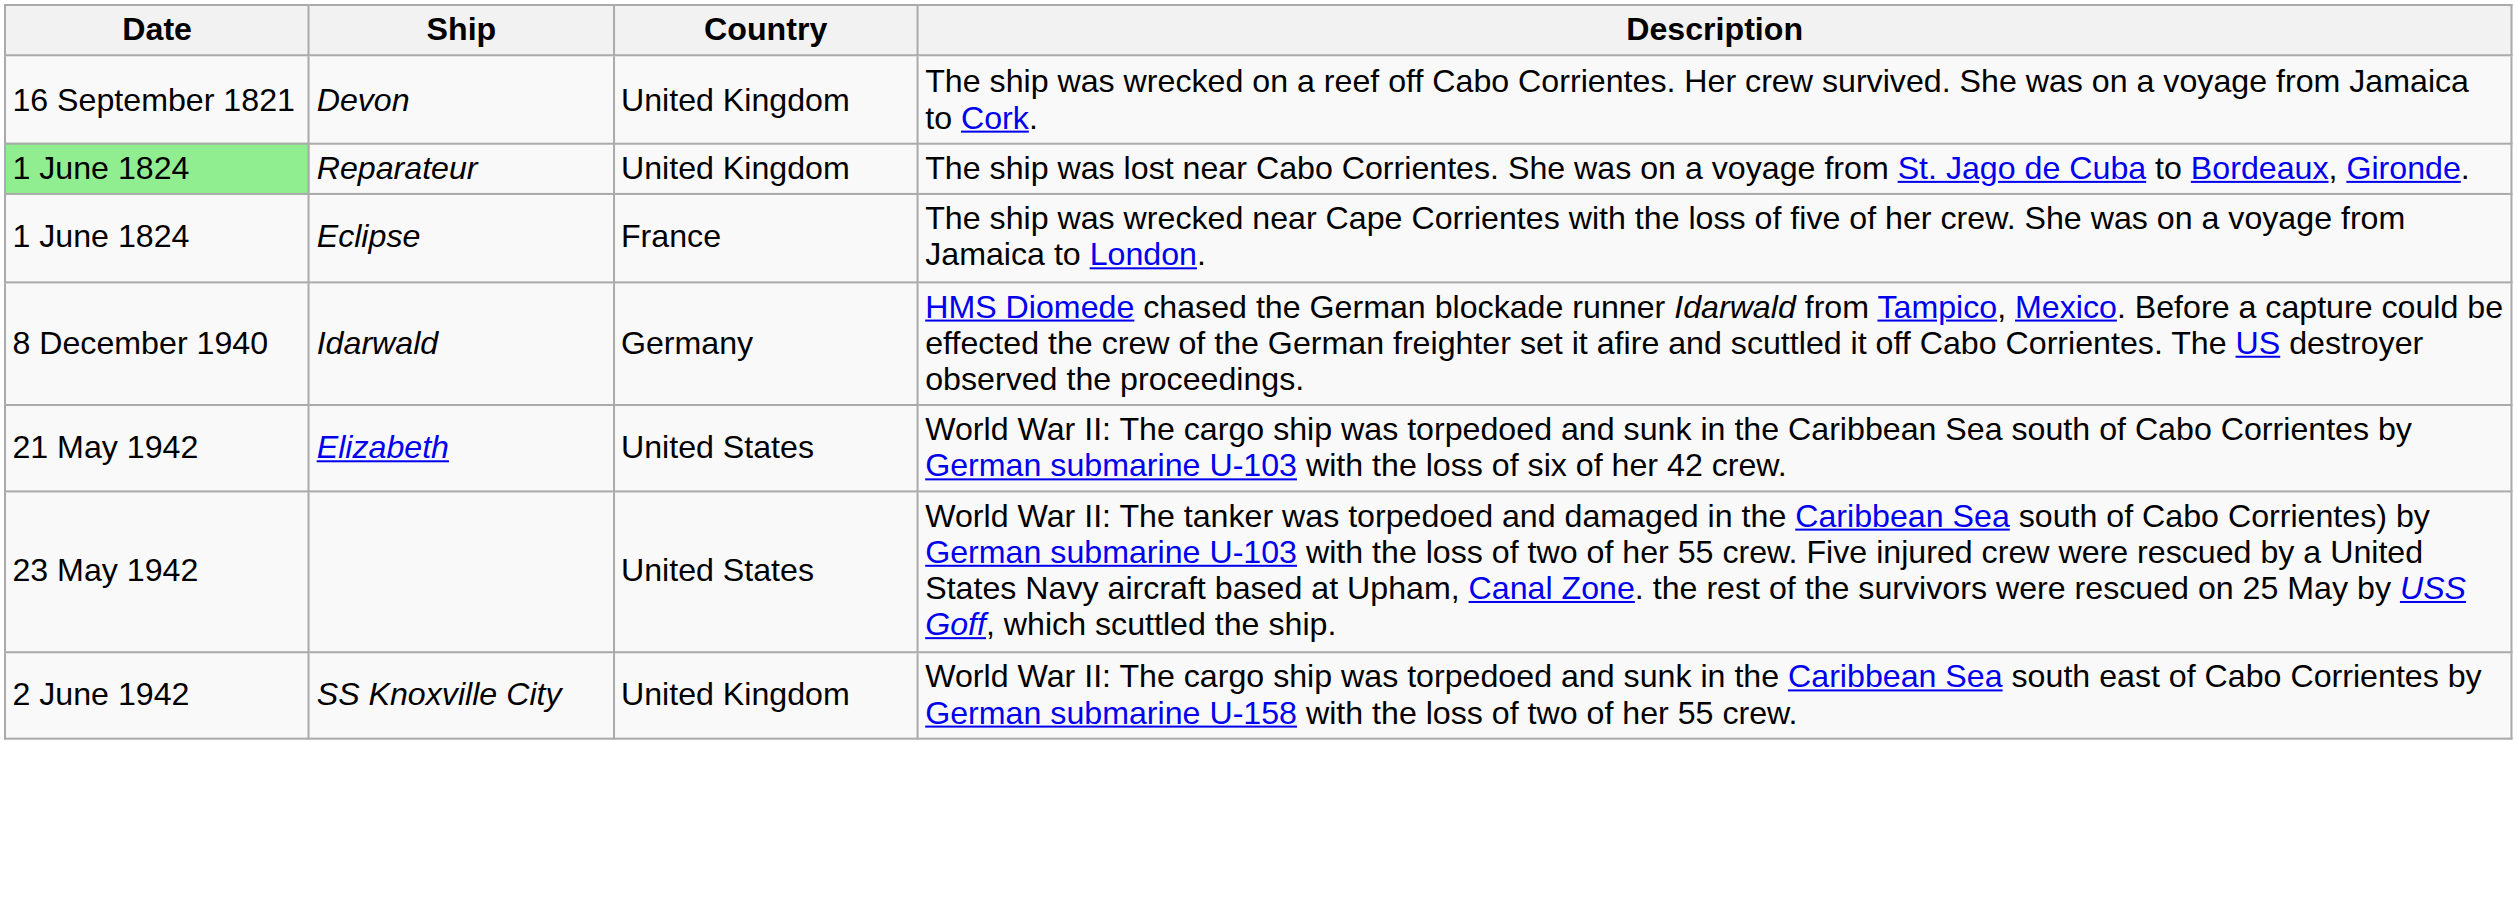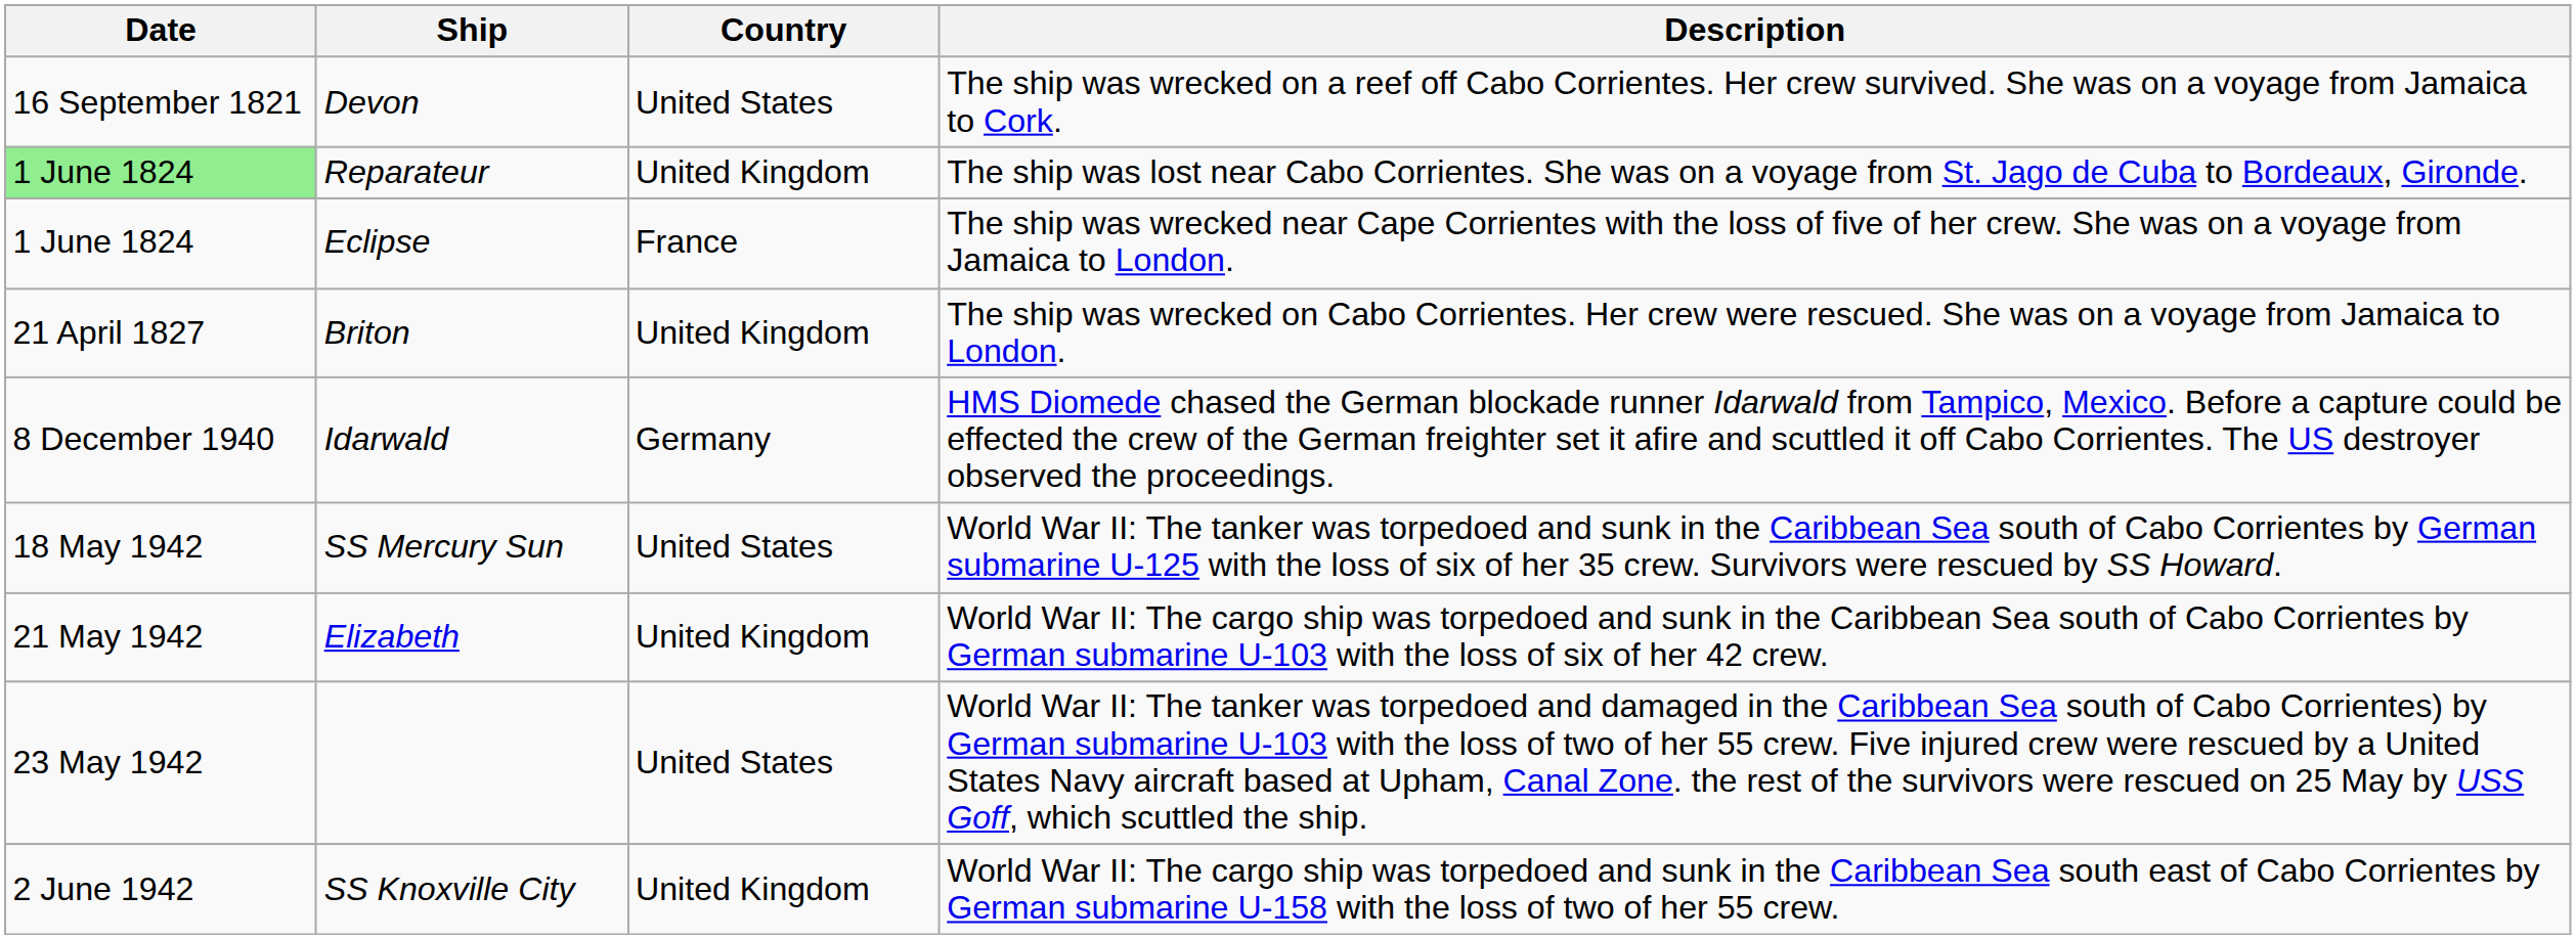Devon | Country: United Kingdom -> United States
+ row: 21 April 1827 | Briton | United Kingdom | The ship was wrecked on Cabo Corrientes. Her crew were rescued. She was on a voyage from Jamaica to London.
+ row: 18 May 1942 | SS Mercury Sun | United States | World War II: The tanker was torpedoed and sunk in the Caribbean Sea south of Cabo Corrientes by German submarine U-125 with the loss of six of her 35 crew. Survivors were rescued by SS Howard.
Elizabeth | Country: United States -> United Kingdom
